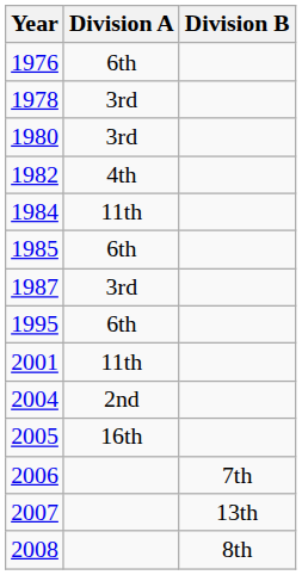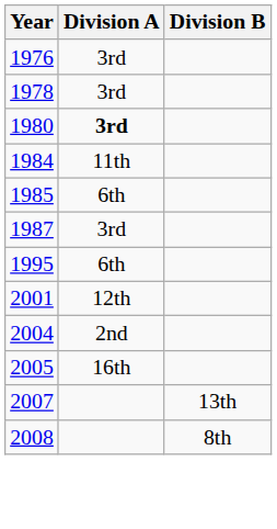1976 | Division A: 6th -> 3rd
1980 | Division A: normal -> bold
- row: 1982 | 4th
2001 | Division A: 11th -> 12th
- row: 2006 | 7th
